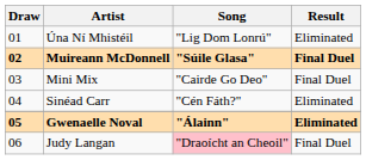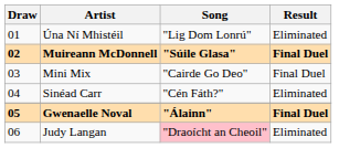Gwenaelle Noval | Result: Eliminated -> Final Duel
Judy Langan | Result: Final Duel -> Eliminated
